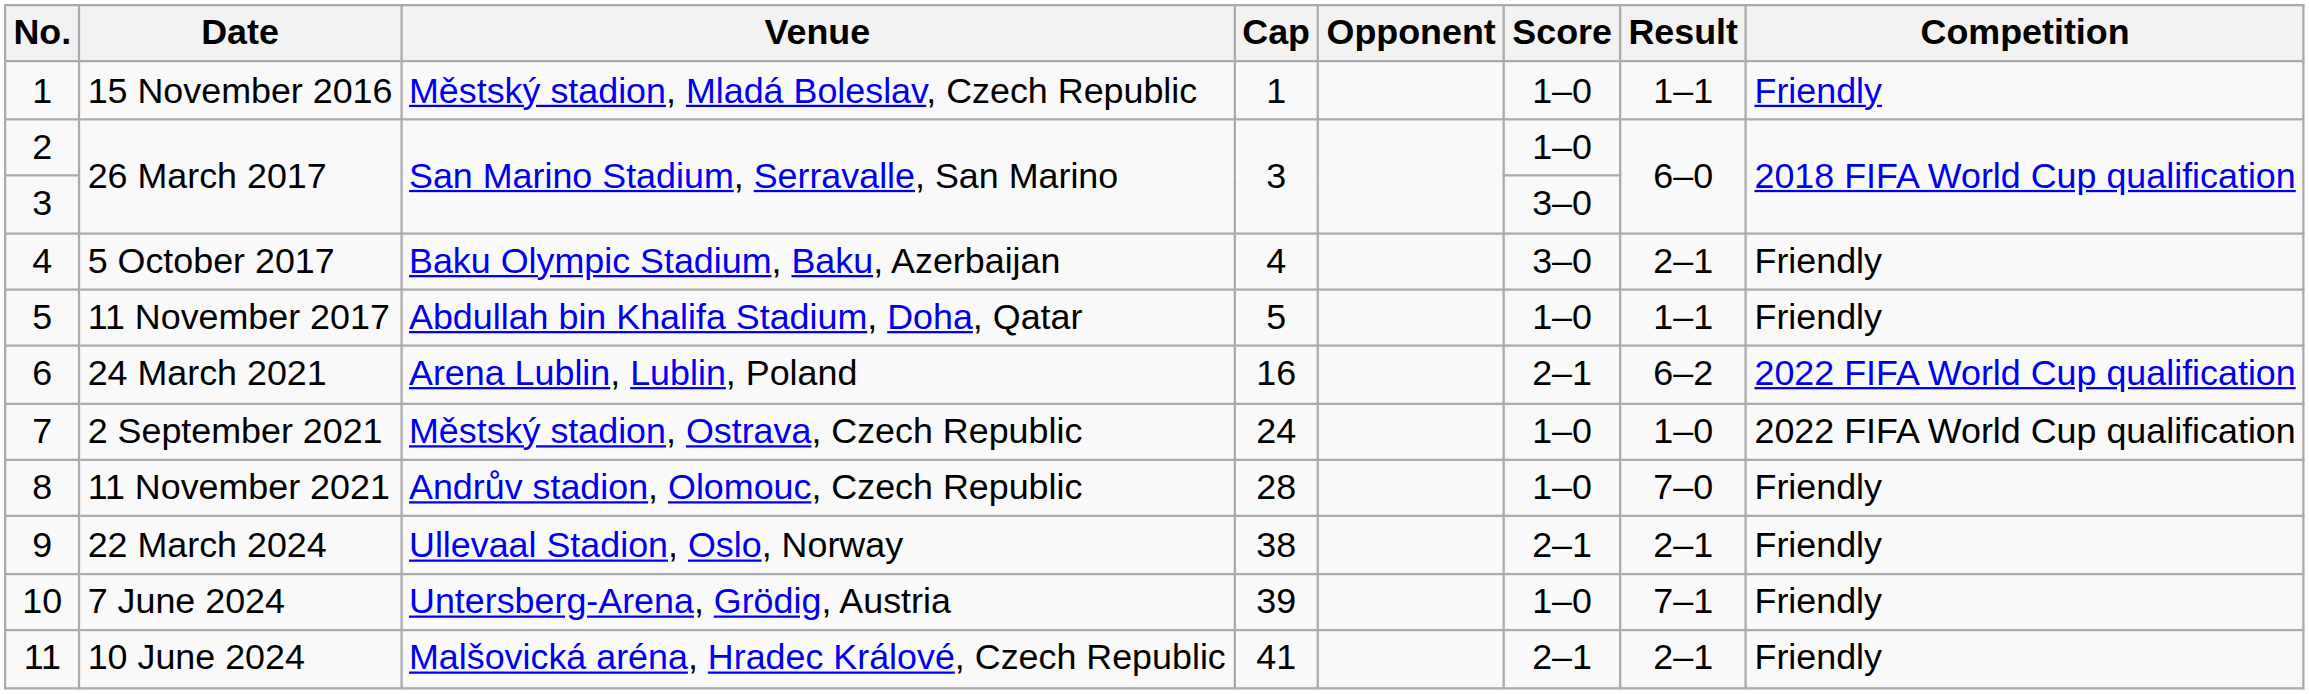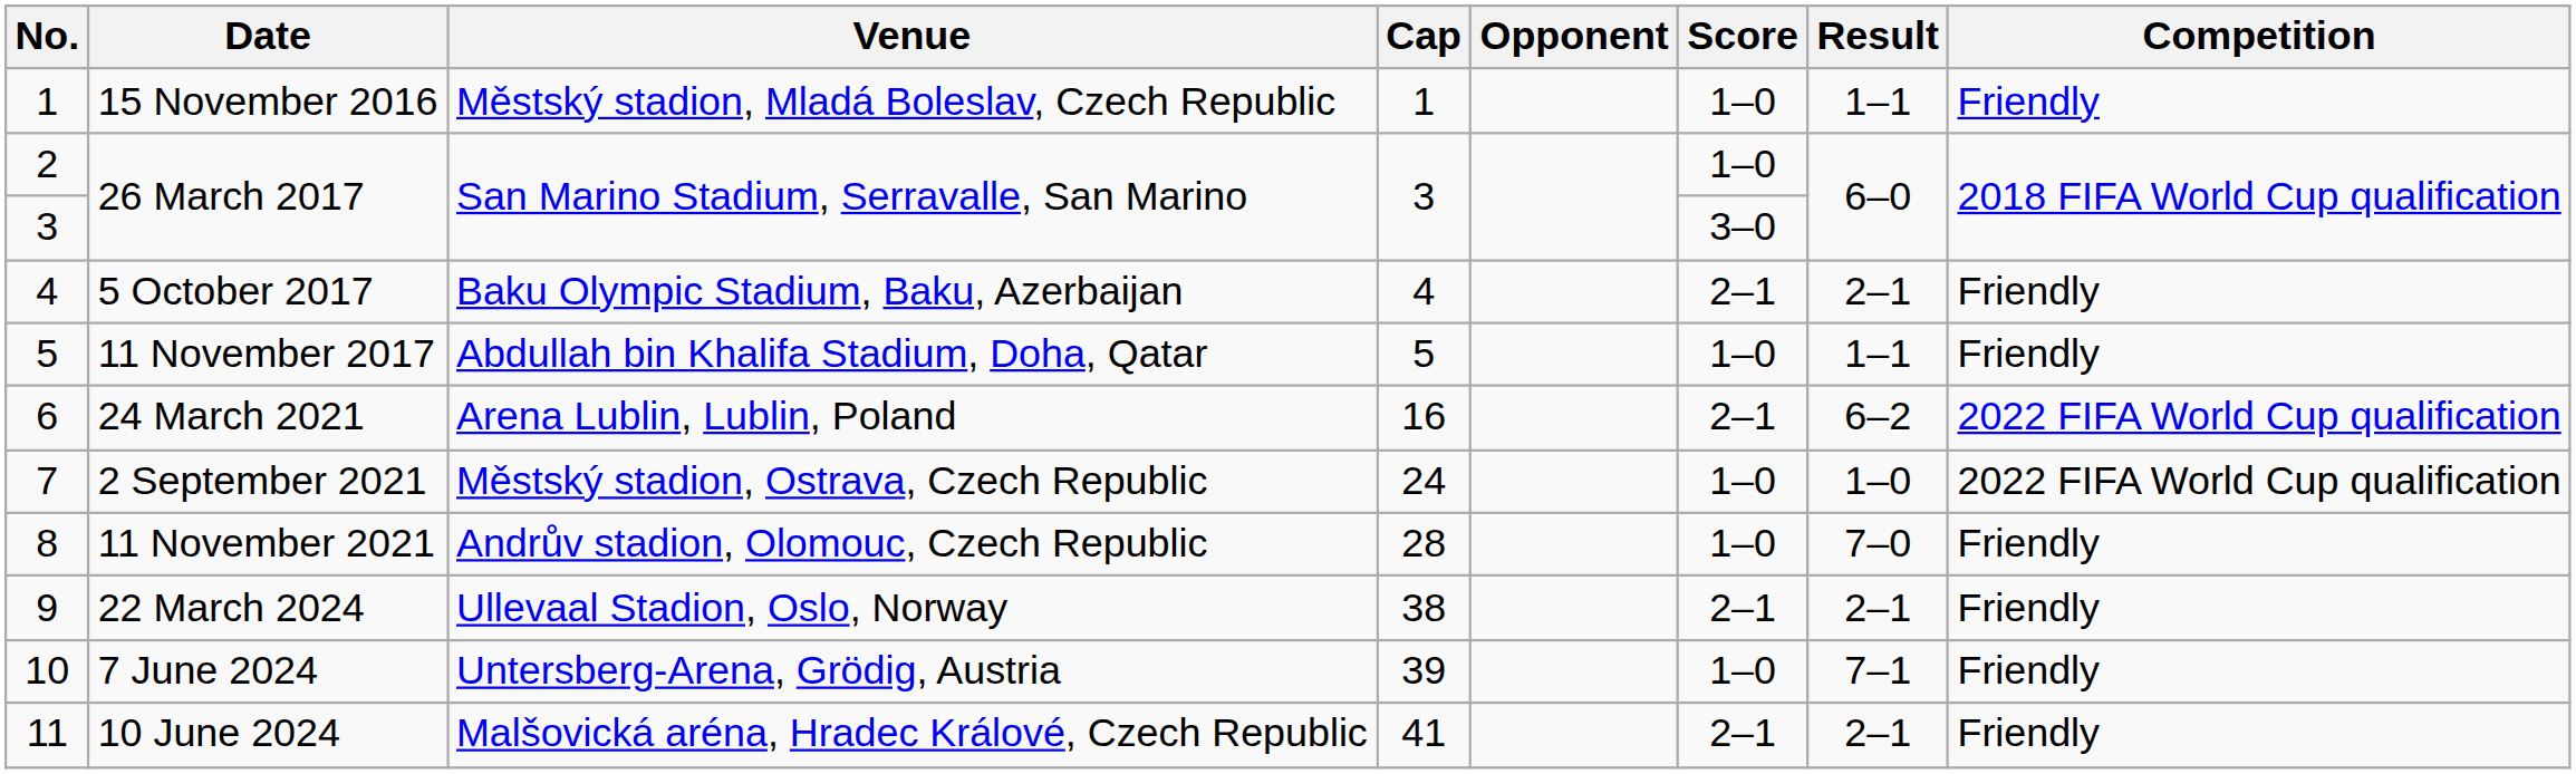5 October 2017 | Score: 3–0 -> 2–1
